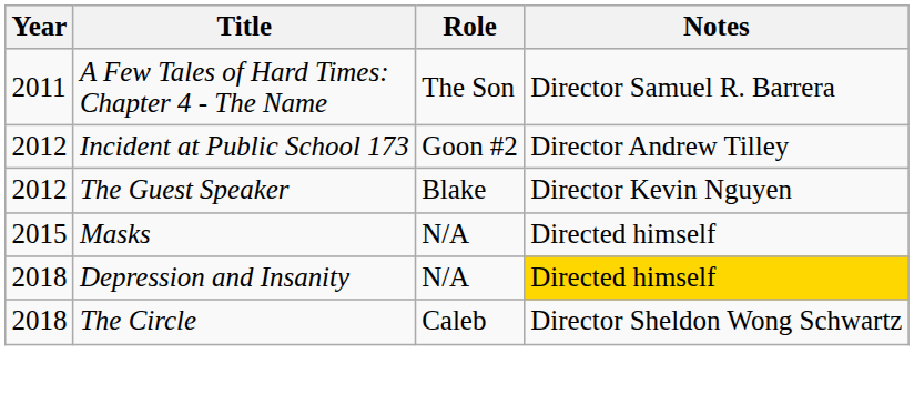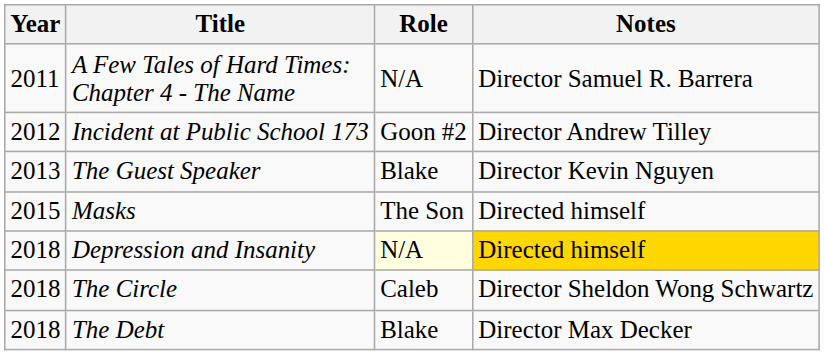A Few Tales of Hard Times: Chapter 4 - The Name | Role: The Son -> N/A
The Guest Speaker | Year: 2012 -> 2013
Masks | Role: N/A -> The Son
Depression and Insanity | Role: no background -> lightyellow background
+ row: 2018 | The Debt | Blake | Director Max Decker
